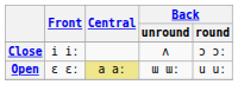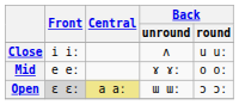Close | Back / round: ɔ ɔː -> u uː
+ row: Mid | e eː | ɤ ɤː | o oː
Open | Front: no background -> lightgrey background
Open | Back / round: u uː -> ɔ ɔː
